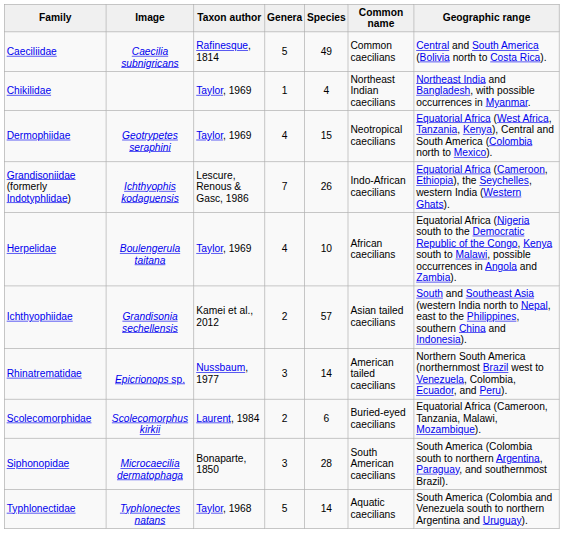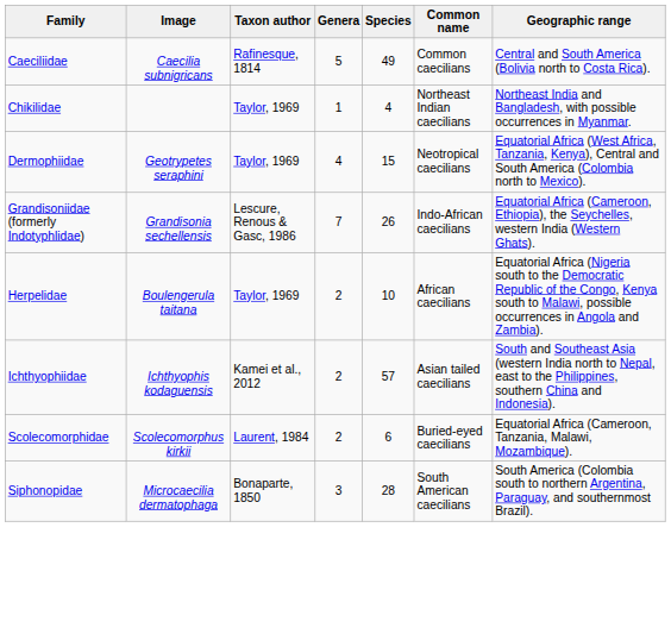Grandisoniidae (formerly Indotyphlidae) | Image: Ichthyophis kodaguensis -> Grandisonia sechellensis
Herpelidae | Genera: 4 -> 2
Ichthyophiidae | Image: Grandisonia sechellensis -> Ichthyophis kodaguensis
- row: Rhinatrematidae | Epicrionops sp. | Nussbaum, 1977 | 3 | 14 | American tailed caecilians | Northern South America (northernmost Brazil west to Venezuela, Colombia, Ecuador, and Peru).
- row: Typhlonectidae | Typhlonectes natans | Taylor, 1968 | 5 | 14 | Aquatic caecilians | South America (Colombia and Venezuela south to northern Argentina and Uruguay).
